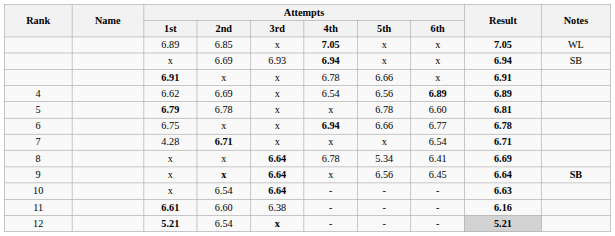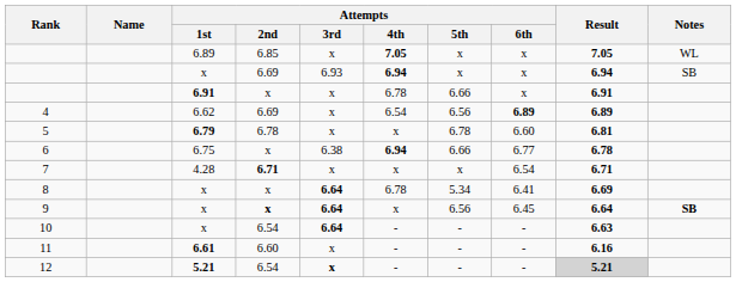6 | Attempts / 3rd: x -> 6.38
11 | Attempts / 3rd: 6.38 -> x
